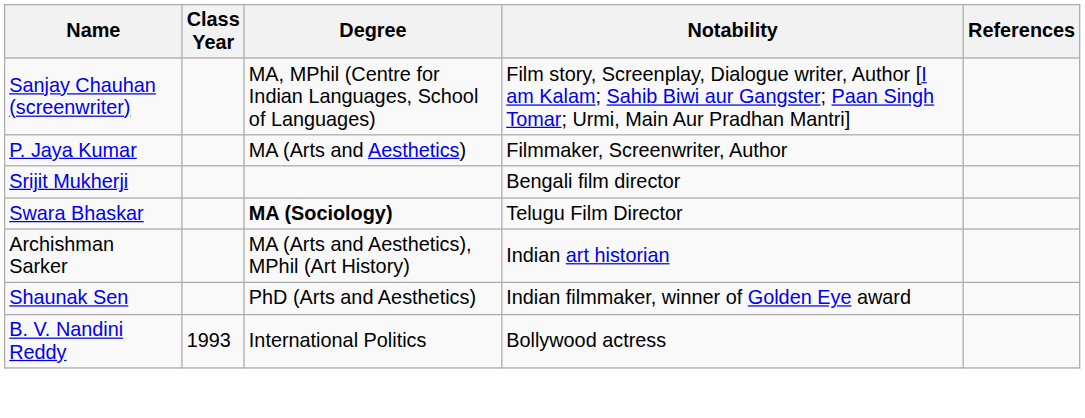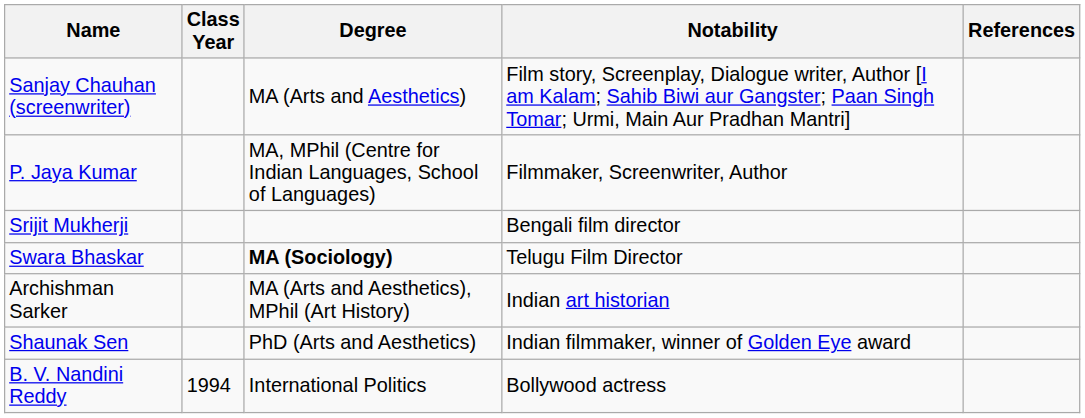Sanjay Chauhan (screenwriter) | Degree: MA, MPhil (Centre for Indian Languages, School of Languages) -> MA (Arts and Aesthetics)
P. Jaya Kumar | Degree: MA (Arts and Aesthetics) -> MA, MPhil (Centre for Indian Languages, School of Languages)
B. V. Nandini Reddy | Class Year: 1993 -> 1994
